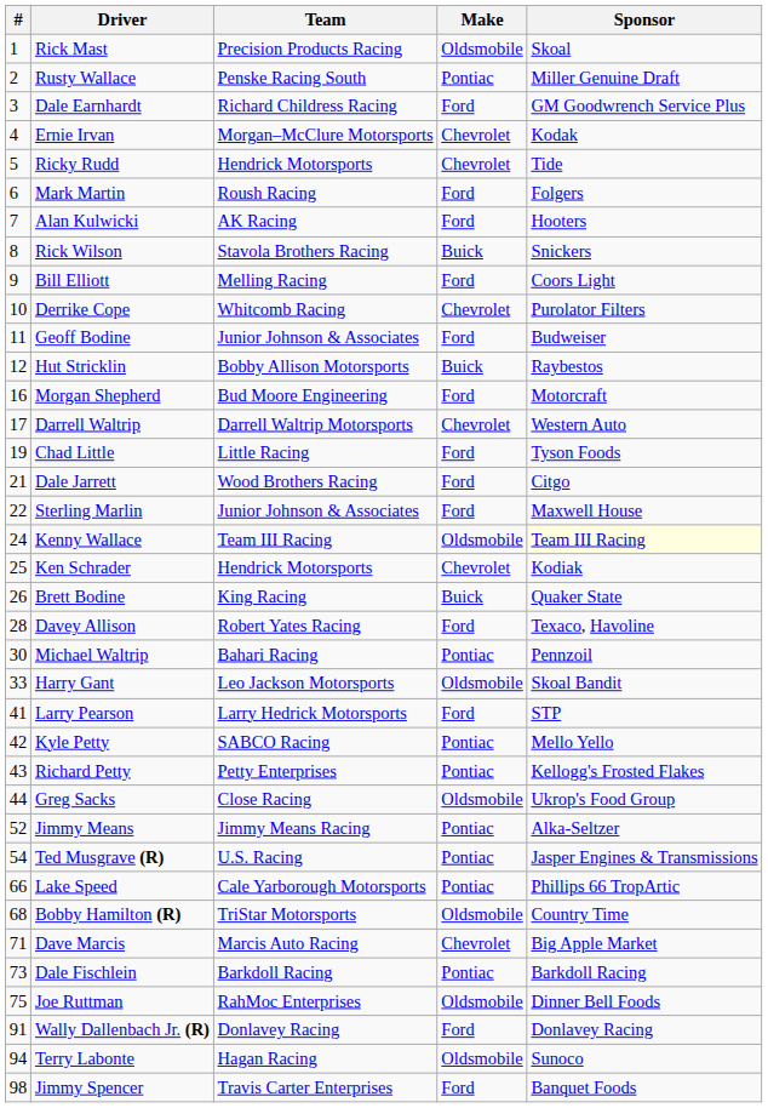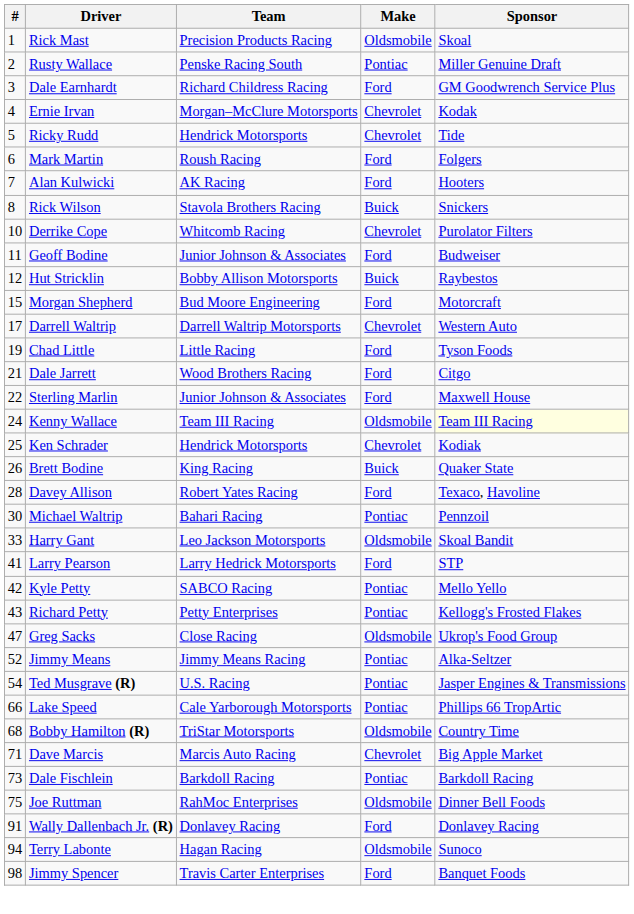- row: 9 | Bill Elliott | Melling Racing | Ford | Coors Light
Morgan Shepherd | #: 16 -> 15
Greg Sacks | #: 44 -> 47
